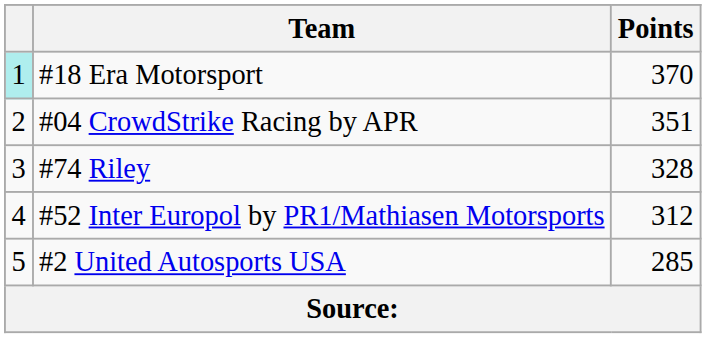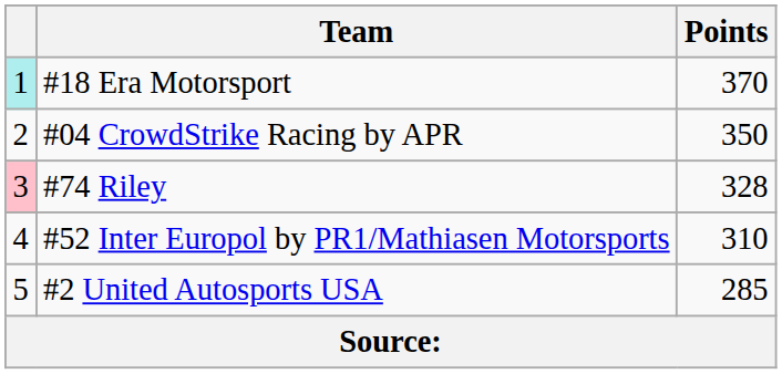#04 CrowdStrike Racing by APR | Points: 351 -> 350
#74 Riley | column 1: no background -> pink background
#52 Inter Europol by PR1/Mathiasen Motorsports | Points: 312 -> 310
